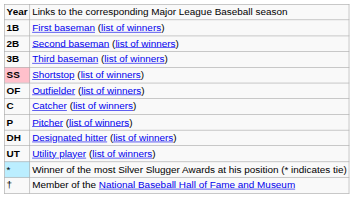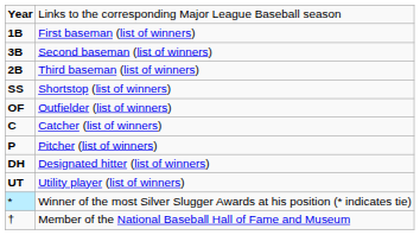Second baseman (list of winners) | column 1: 2B -> 3B
Third baseman (list of winners) | column 1: 3B -> 2B
Shortstop (list of winners) | column 1: pink background -> no background
